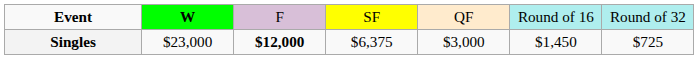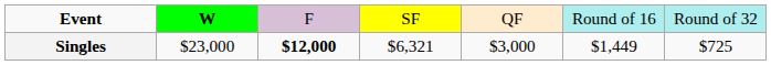Singles | column 4: $6,375 -> $6,321
Singles | column 6: $1,450 -> $1,449
